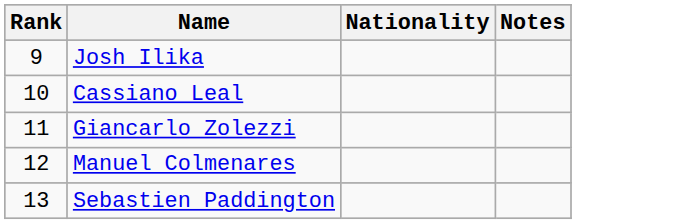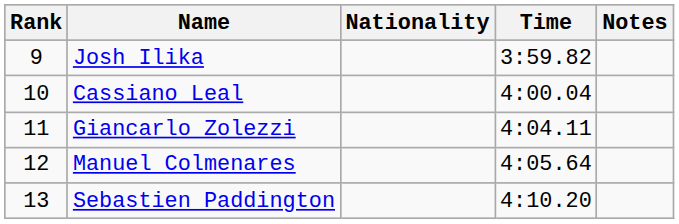+ column: Time | 3:59.82 | 4:00.04 | 4:04.11 | 4:05.64 | 4:10.20
